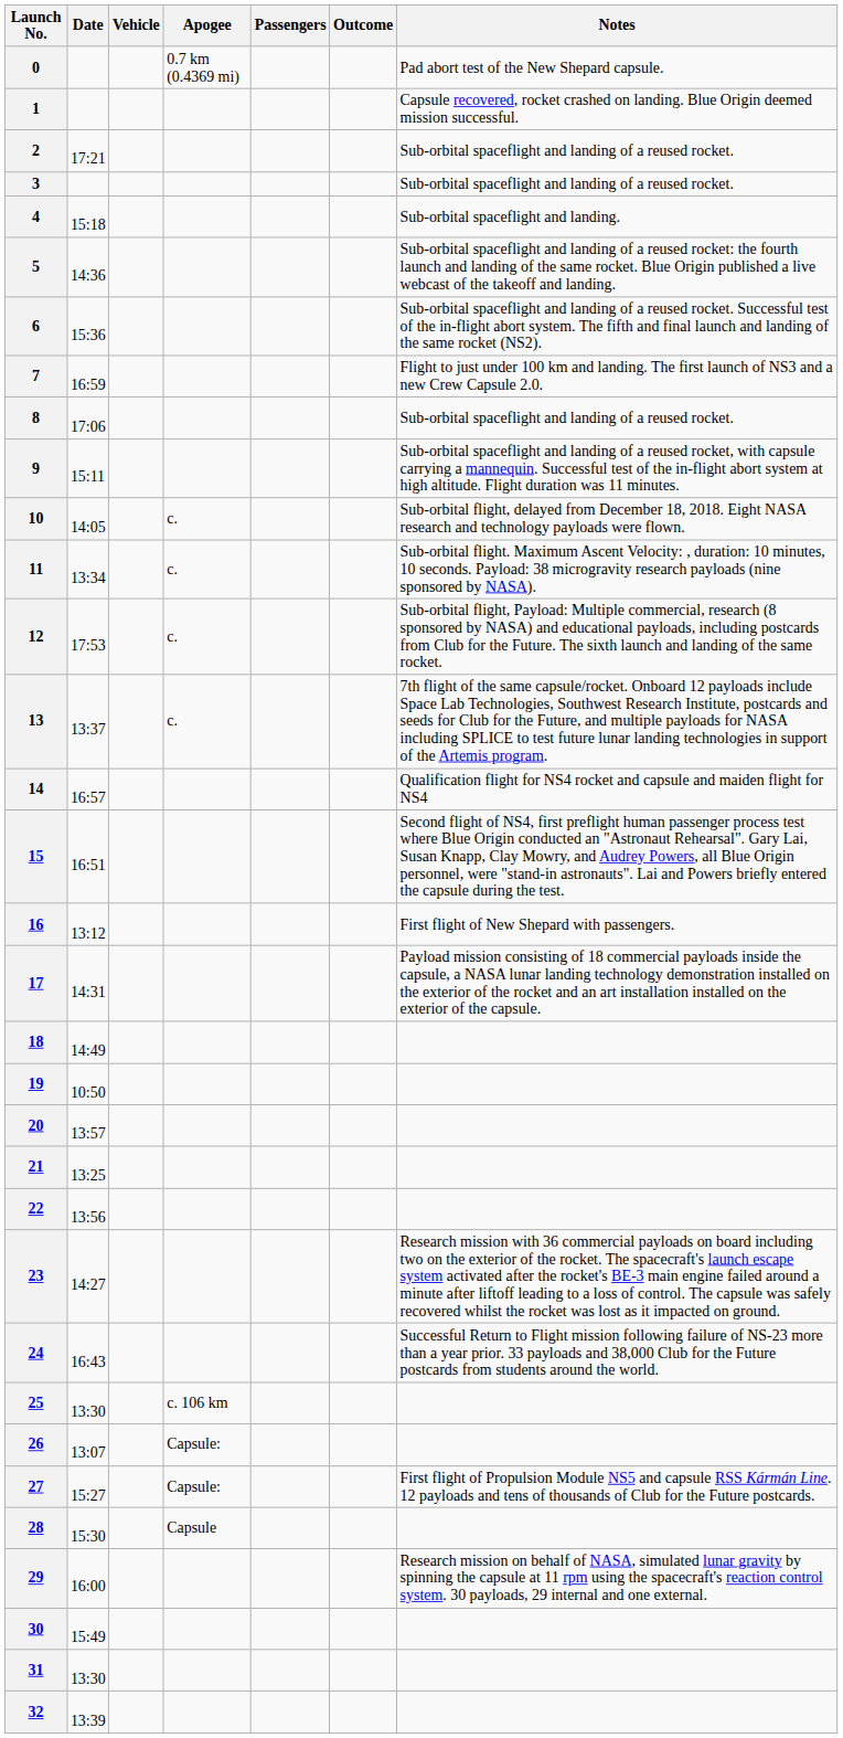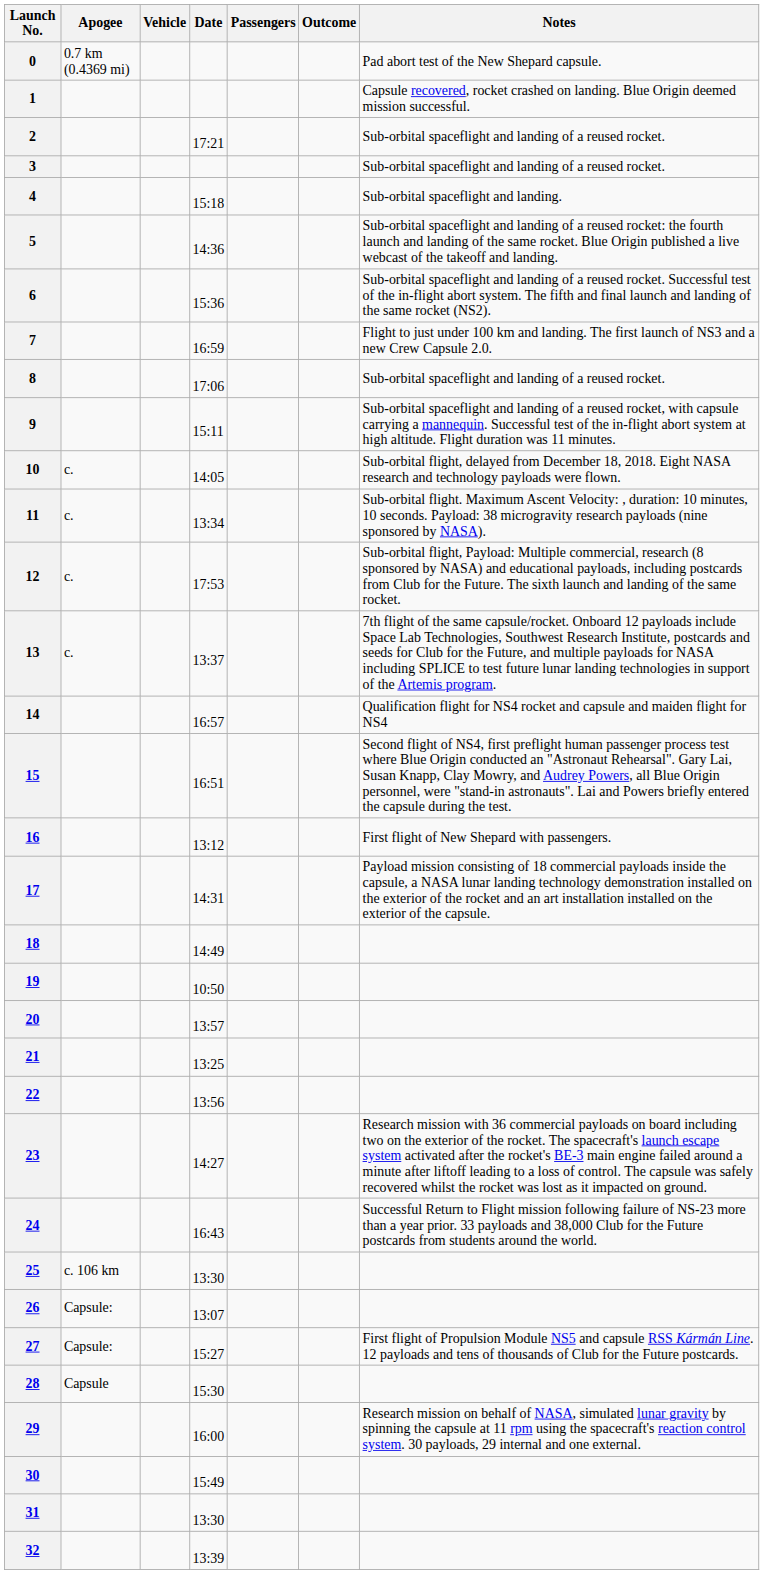columns swapped: Date <-> Apogee
